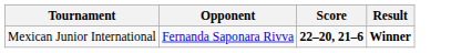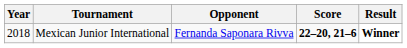+ column: Year | 2018
